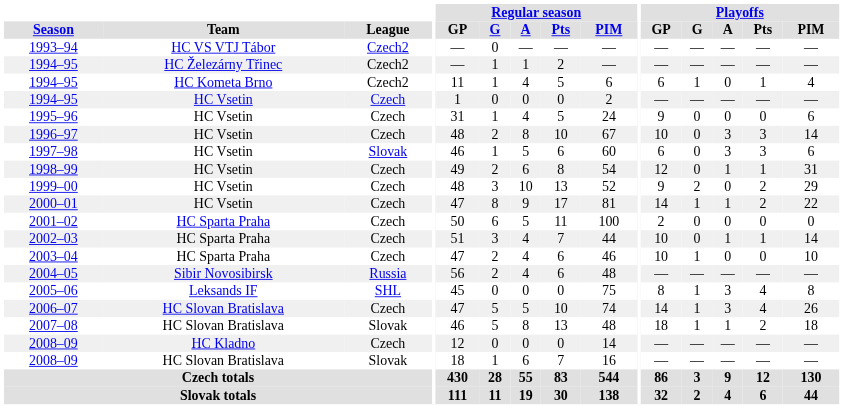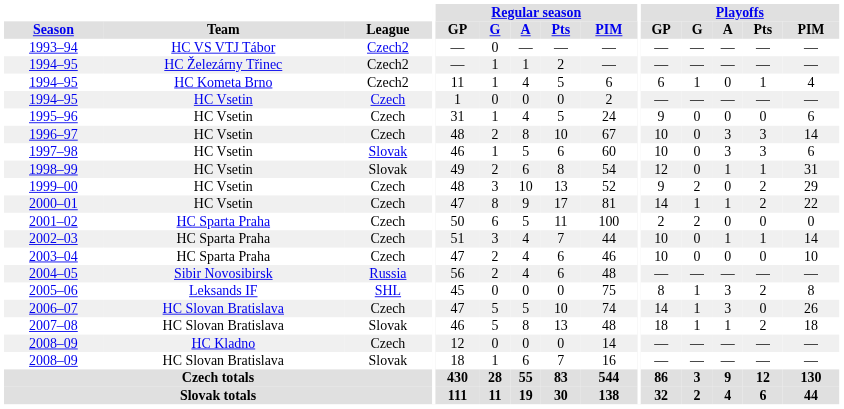1997–98 | Playoffs / GP: 6 -> 10
1998–99 | League: Czech -> Slovak
2001–02 | Playoffs / G: 0 -> 2
2003–04 | Playoffs / G: 1 -> 0
2005–06 | Playoffs / Pts: 4 -> 2
2006–07 | Playoffs / Pts: 4 -> 0
